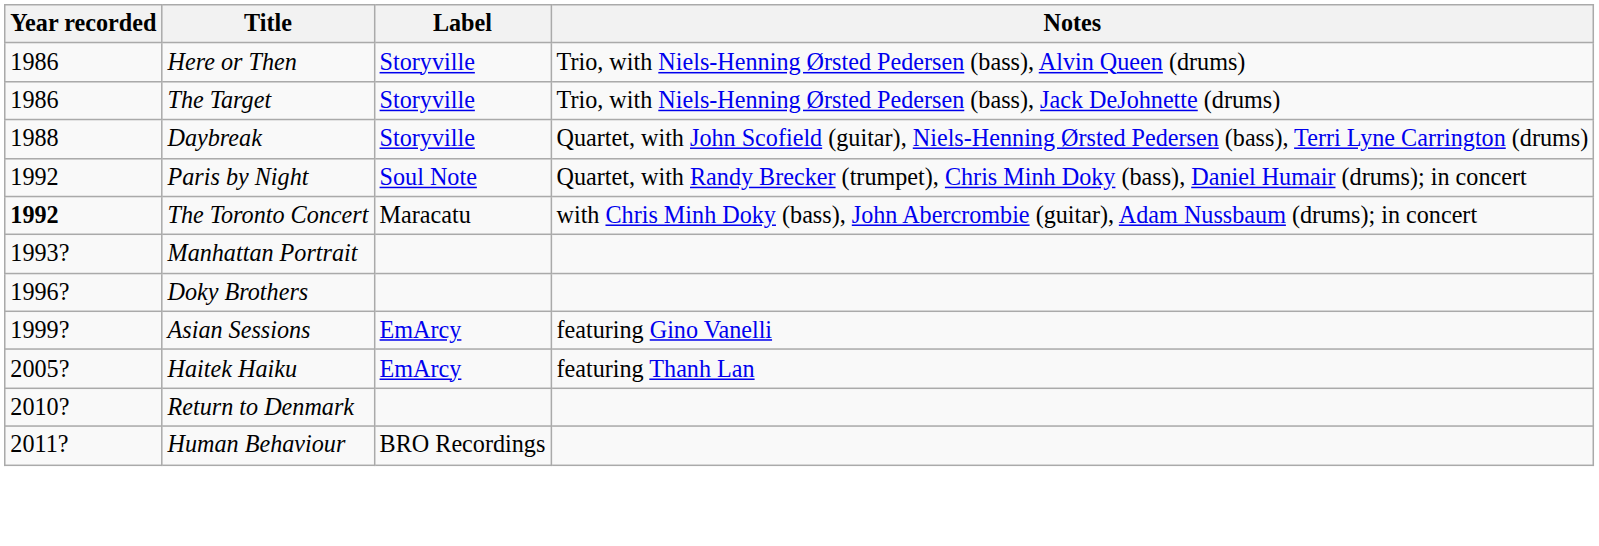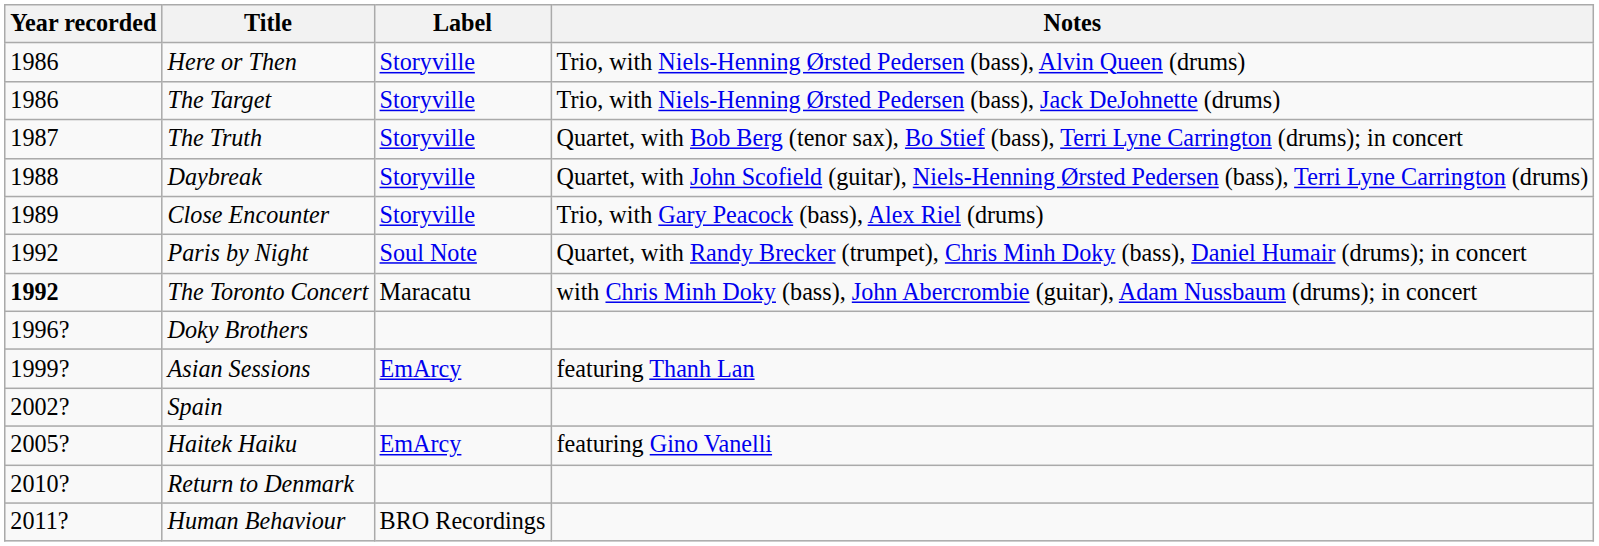+ row: 1987 | The Truth | Storyville | Quartet, with Bob Berg (tenor sax), Bo Stief (bass), Terri Lyne Carrington (drums); in concert
+ row: 1989 | Close Encounter | Storyville | Trio, with Gary Peacock (bass), Alex Riel (drums)
- row: 1993? | Manhattan Portrait
Asian Sessions | Notes: featuring Gino Vanelli -> featuring Thanh Lan
+ row: 2002? | Spain
Haitek Haiku | Notes: featuring Thanh Lan -> featuring Gino Vanelli
